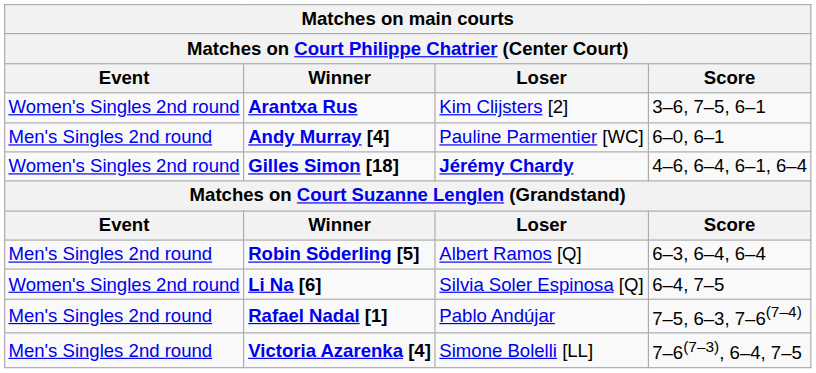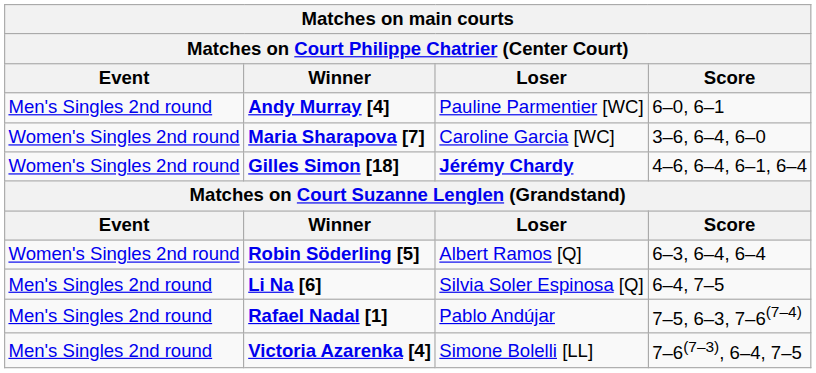- row: Women's Singles 2nd round | Arantxa Rus | Kim Clijsters [2] | 3–6, 7–5, 6–1
+ row: Women's Singles 2nd round | Maria Sharapova [7] | Caroline Garcia [WC] | 3–6, 6–4, 6–0
Robin Söderling [5] | Event: Men's Singles 2nd round -> Women's Singles 2nd round
Li Na [6] | Event: Women's Singles 2nd round -> Men's Singles 2nd round
